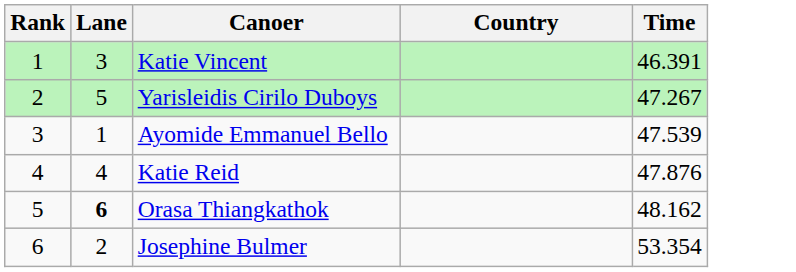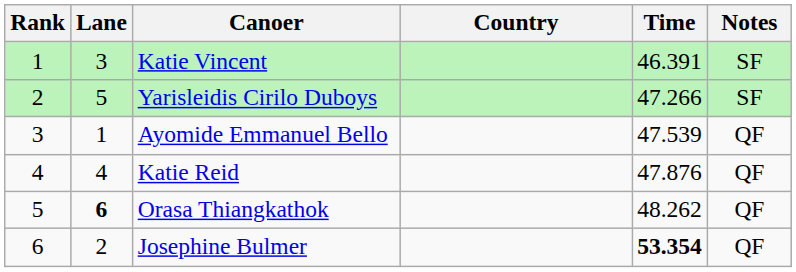+ column: Notes | SF | SF | QF | QF | QF | QF
Yarisleidis Cirilo Duboys | Time: 47.267 -> 47.266
Orasa Thiangkathok | Time: 48.162 -> 48.262
Josephine Bulmer | Time: normal -> bold
